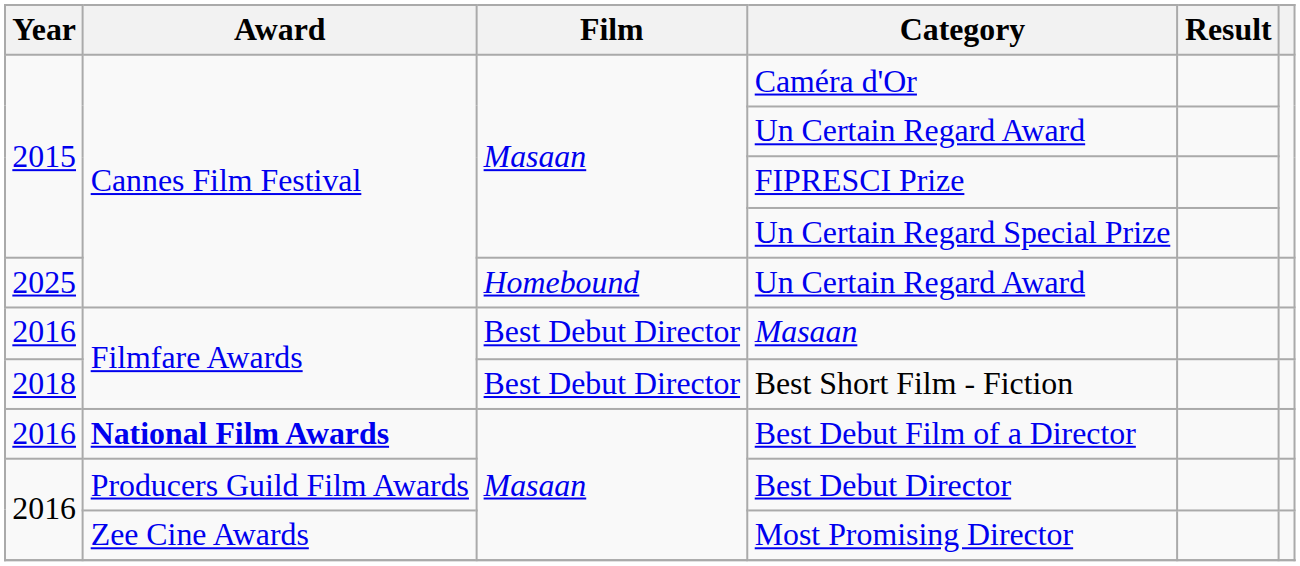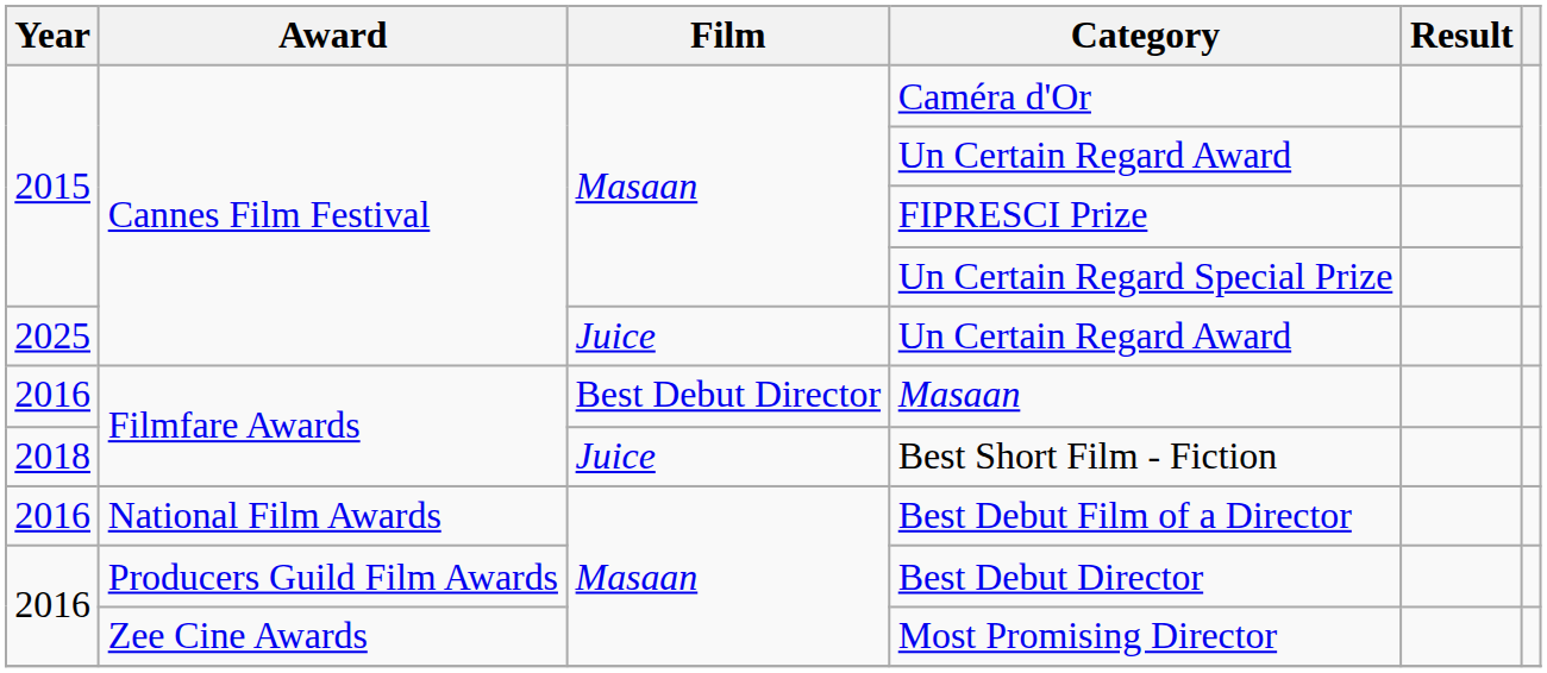2025 / Un Certain Regard Award | Film: Homebound -> Juice
Best Short Film - Fiction | Film: Best Debut Director -> Juice
Best Debut Film of a Director | Award: bold -> normal
